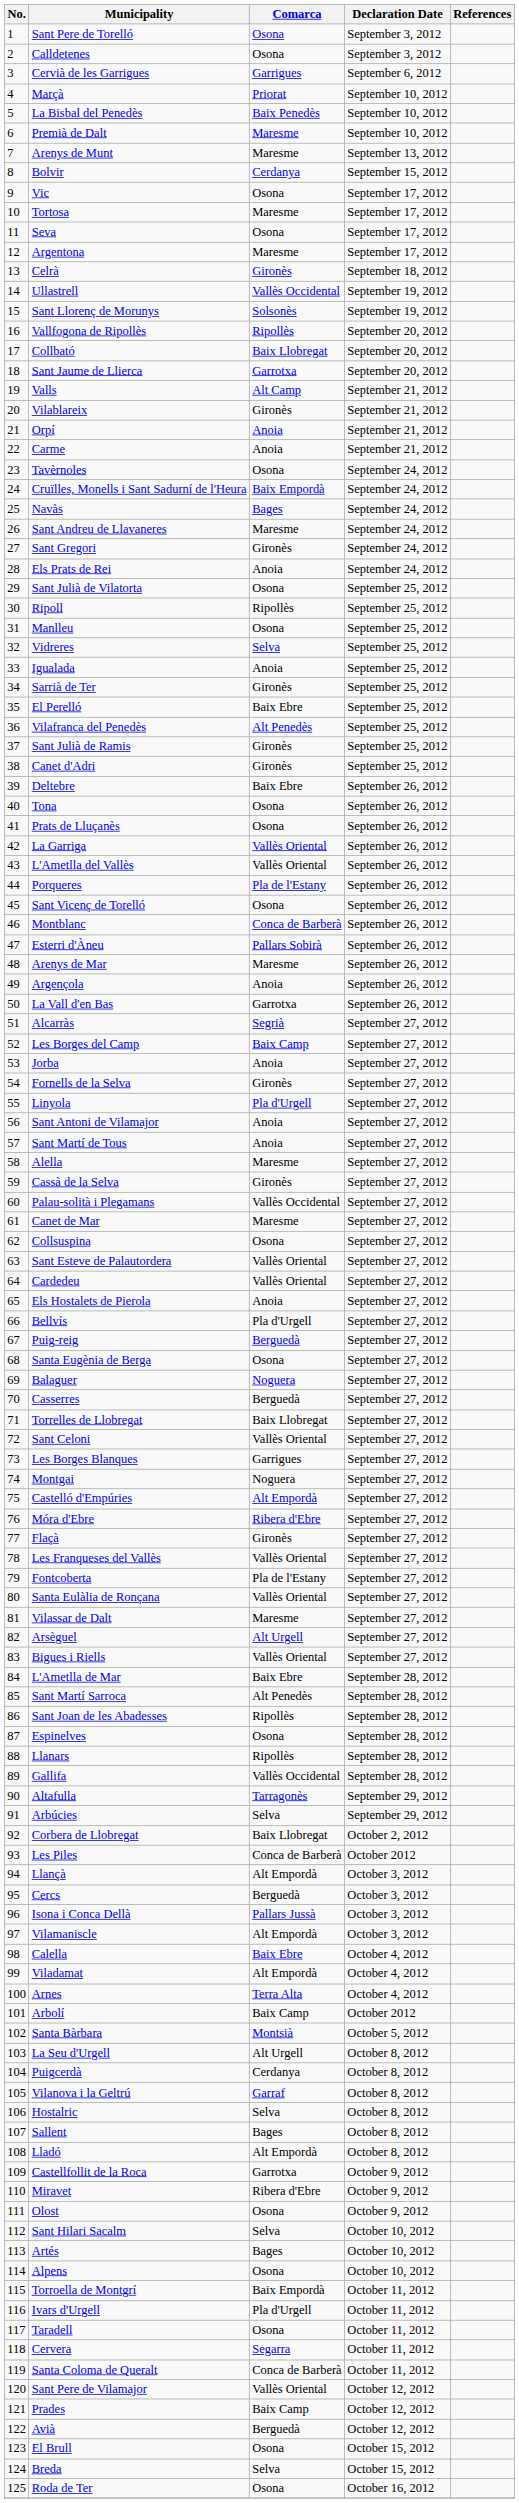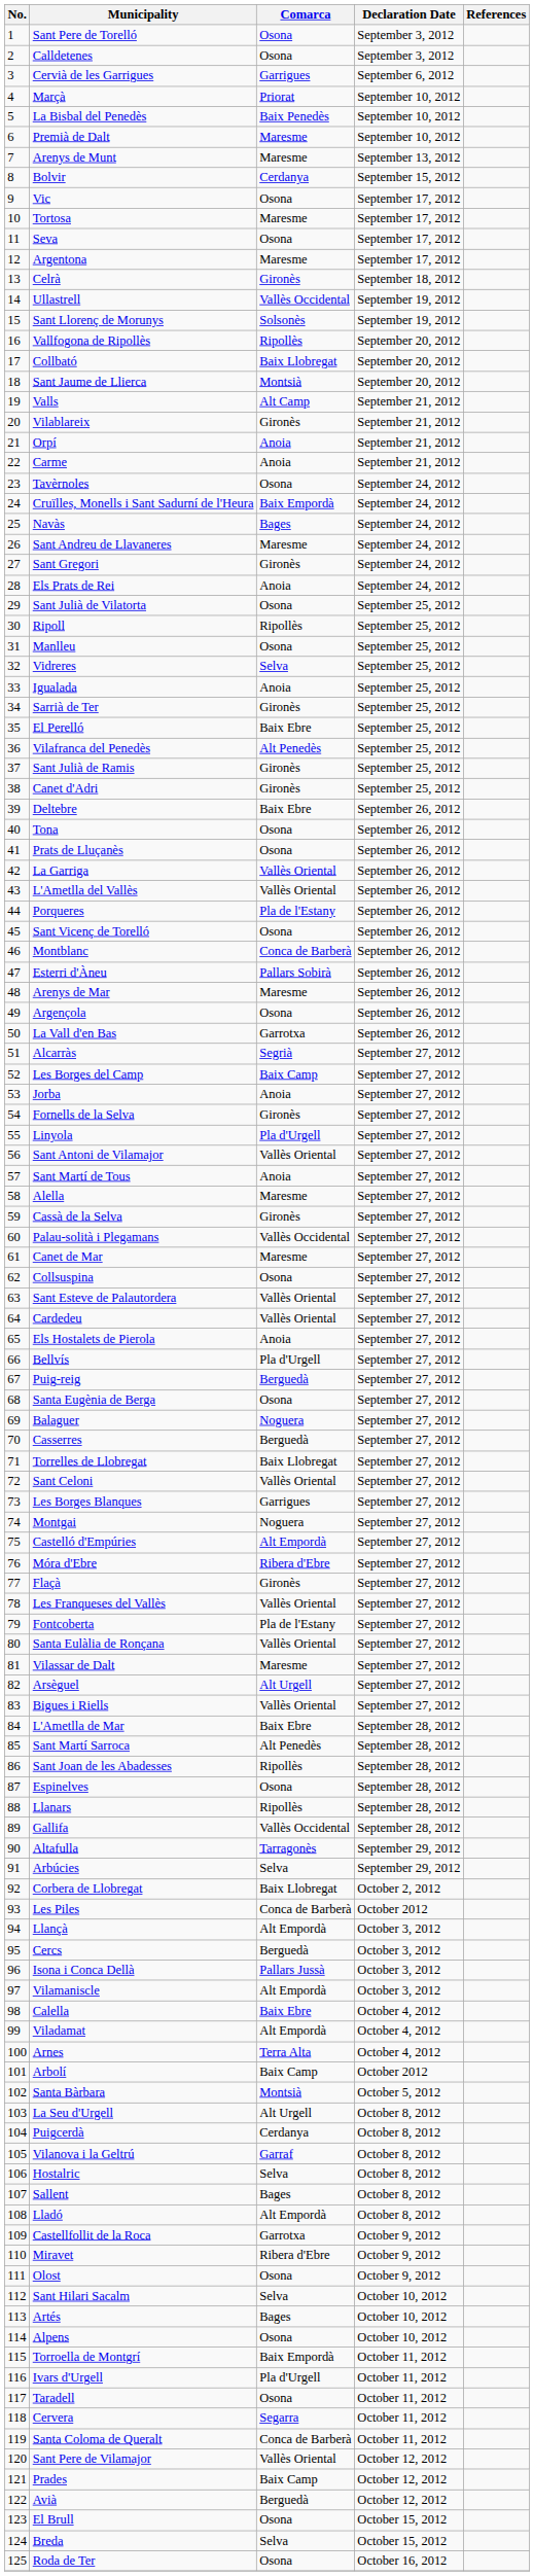Sant Jaume de Llierca | Comarca: Garrotxa -> Montsià
Argençola | Comarca: Anoia -> Osona
Sant Antoni de Vilamajor | Comarca: Anoia -> Vallès Oriental
